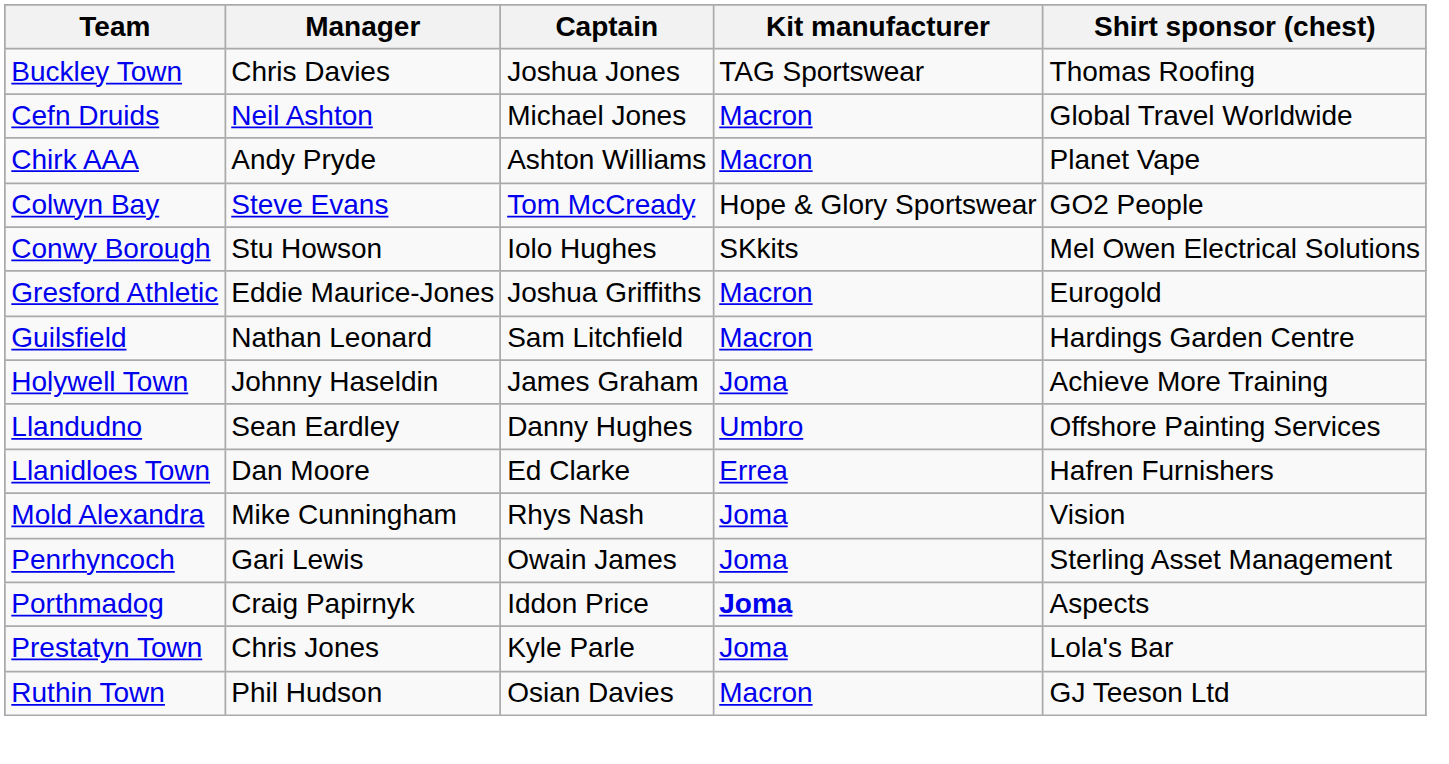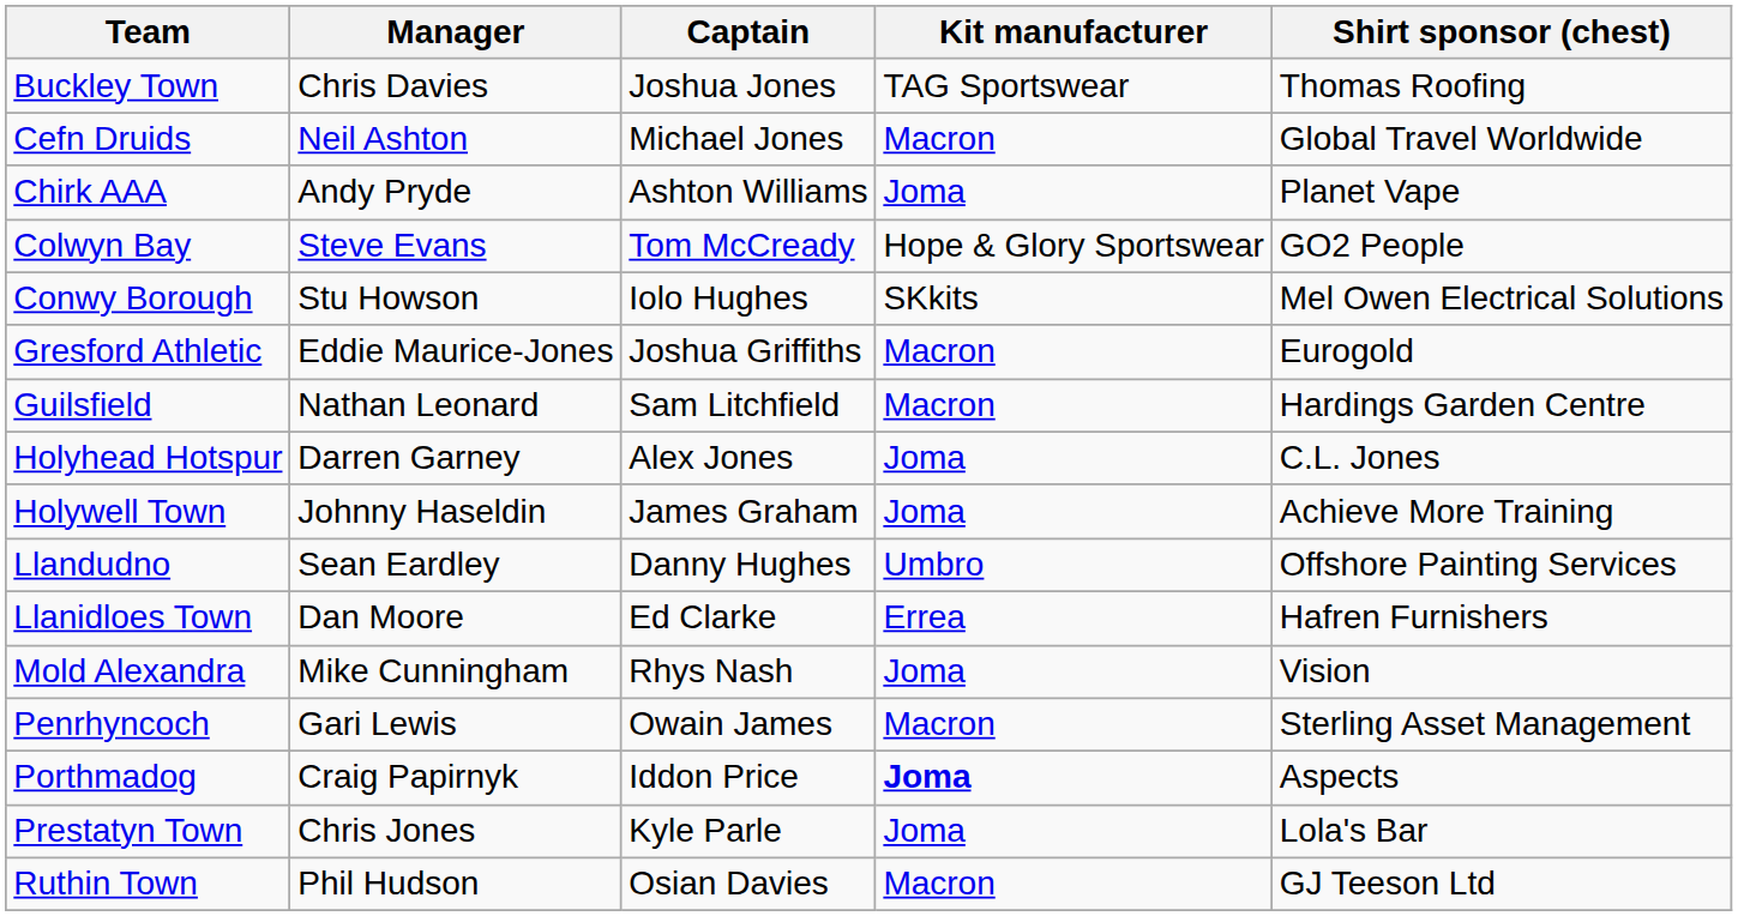Chirk AAA | Kit manufacturer: Macron -> Joma
+ row: Holyhead Hotspur | Darren Garney | Alex Jones | Joma | C.L. Jones
Penrhyncoch | Kit manufacturer: Joma -> Macron
